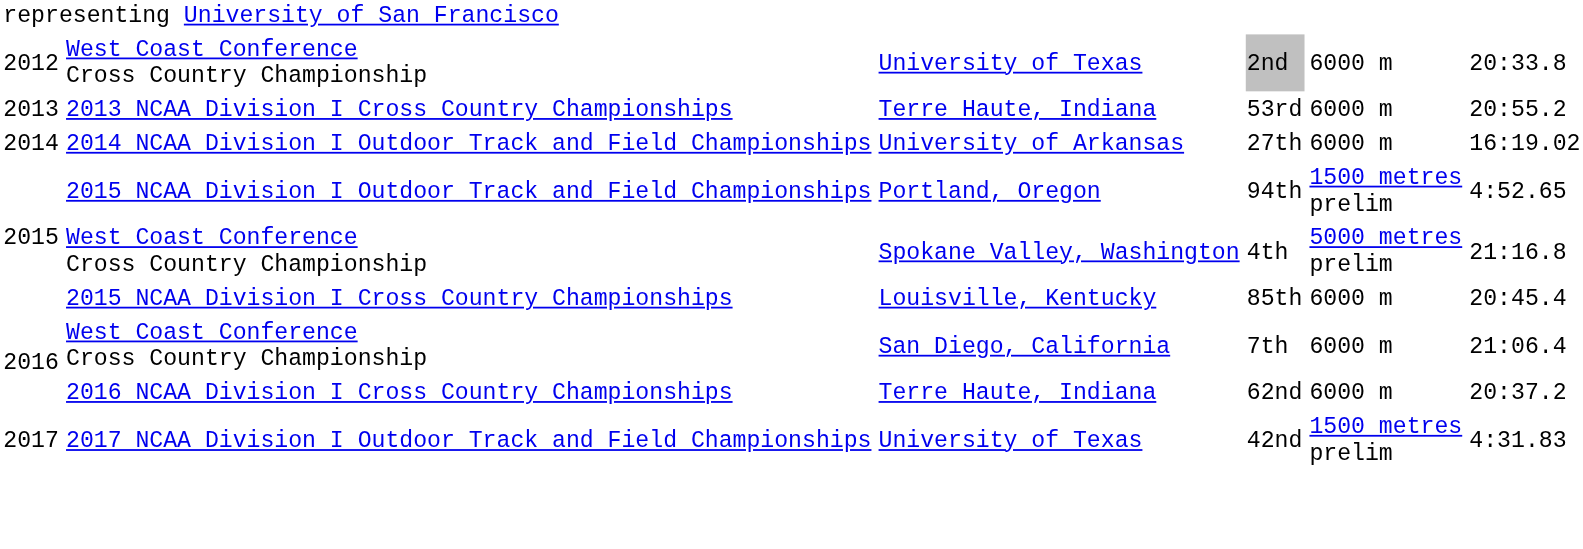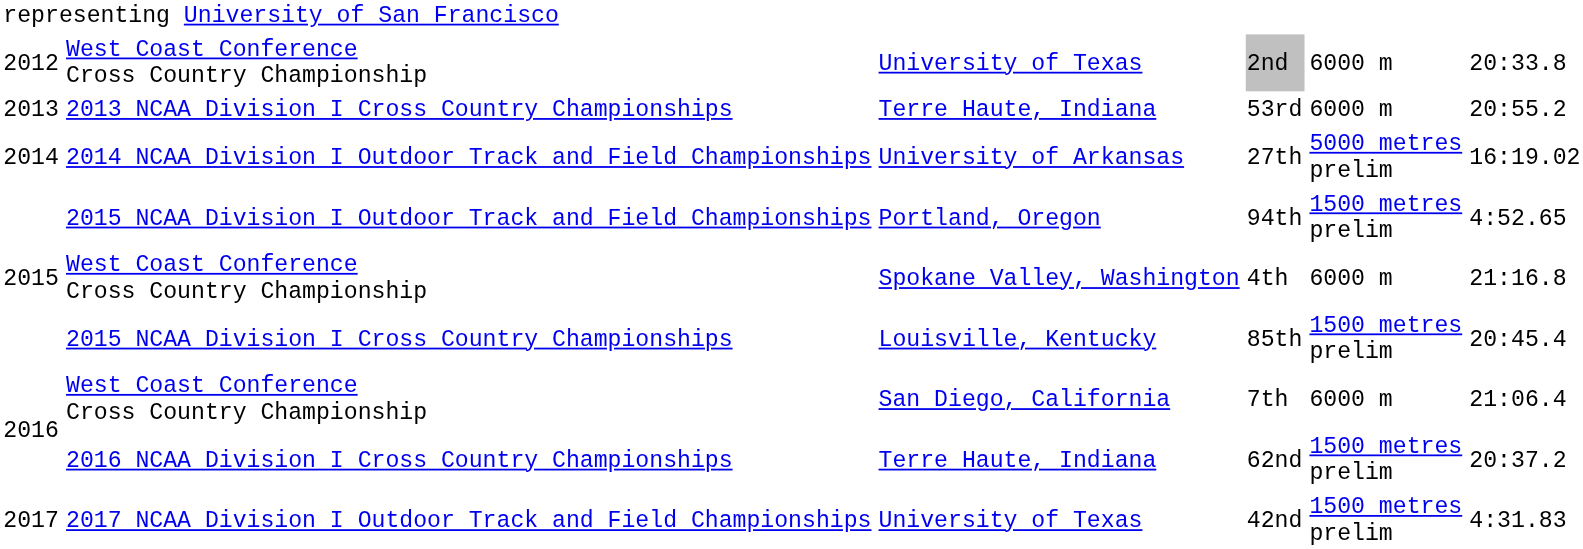27th | column 5: 6000 m -> 5000 metres prelim
4th | column 5: 5000 metres prelim -> 6000 m
85th | column 5: 6000 m -> 1500 metres prelim
62nd | column 5: 6000 m -> 1500 metres prelim
